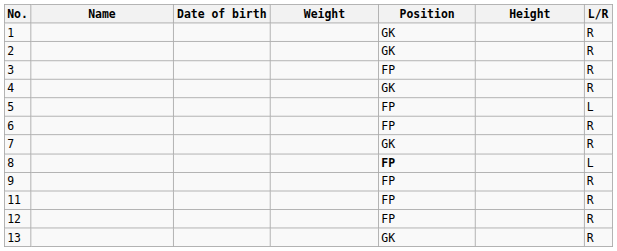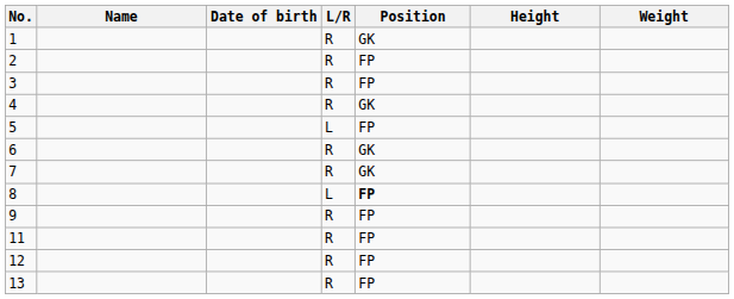columns swapped: L/R <-> Weight
2 | Position: GK -> FP
6 | Position: FP -> GK
13 | Position: GK -> FP
